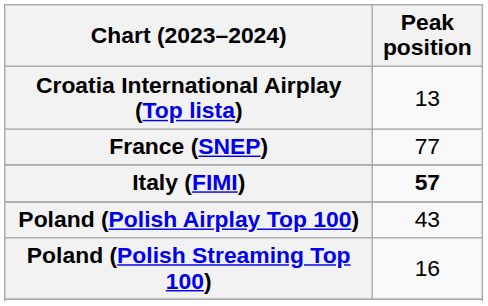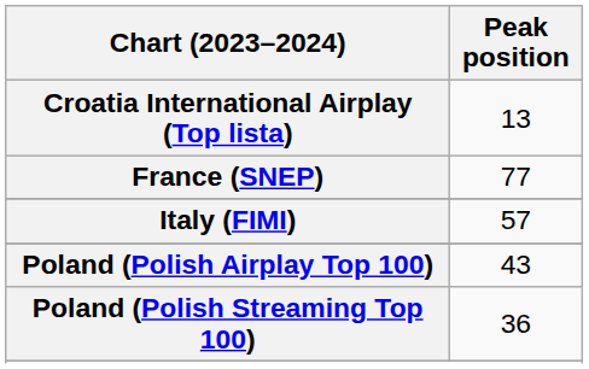Italy (FIMI) | Peak position: bold -> normal
Poland (Polish Streaming Top 100) | Peak position: 16 -> 36
